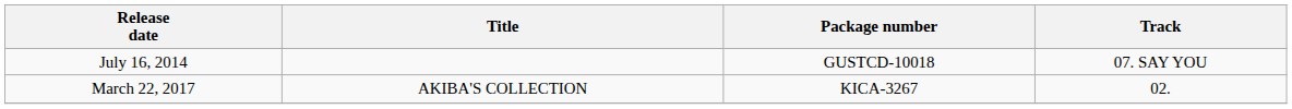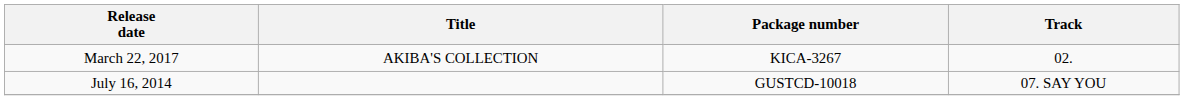rows swapped: July 16, 2014 <-> March 22, 2017
